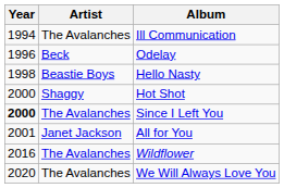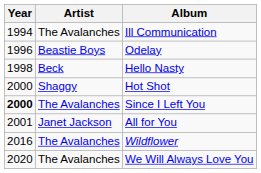Odelay | Artist: Beck -> Beastie Boys
Hello Nasty | Artist: Beastie Boys -> Beck
